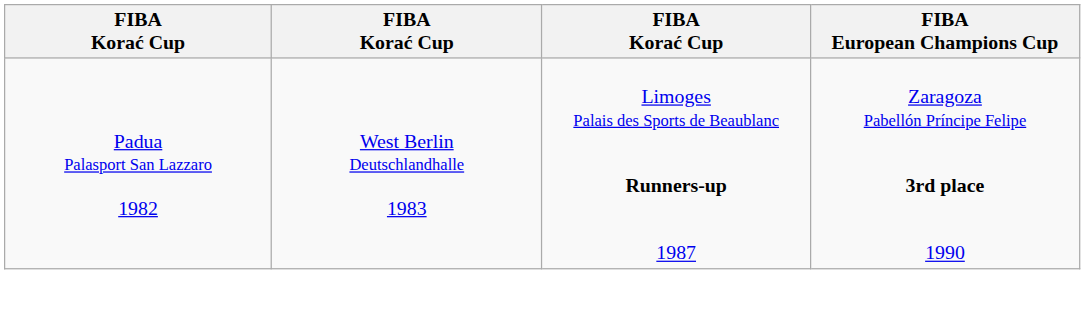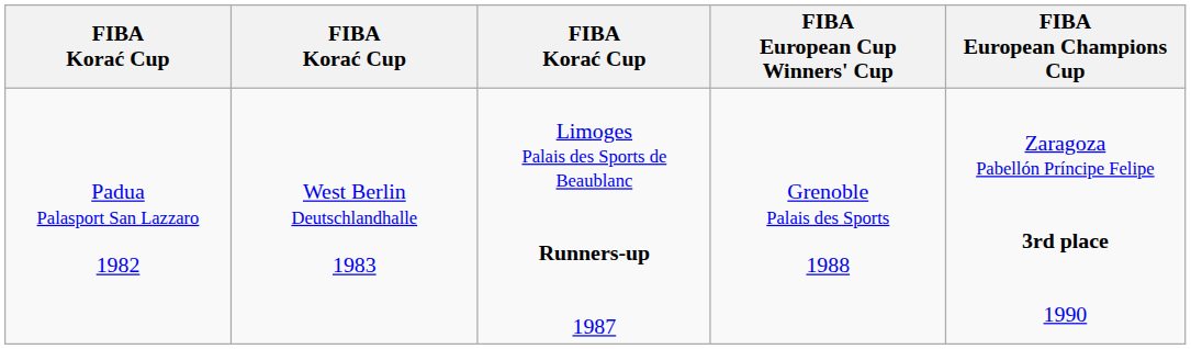+ column: FIBA European Cup Winners' Cup | Grenoble Palais des Sports 1988
